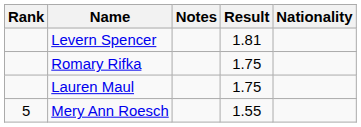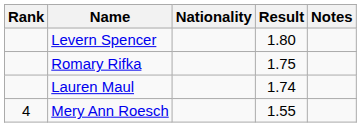columns swapped: Nationality <-> Notes
Levern Spencer | Result: 1.81 -> 1.80
Lauren Maul | Result: 1.75 -> 1.74
Mery Ann Roesch | Rank: 5 -> 4
